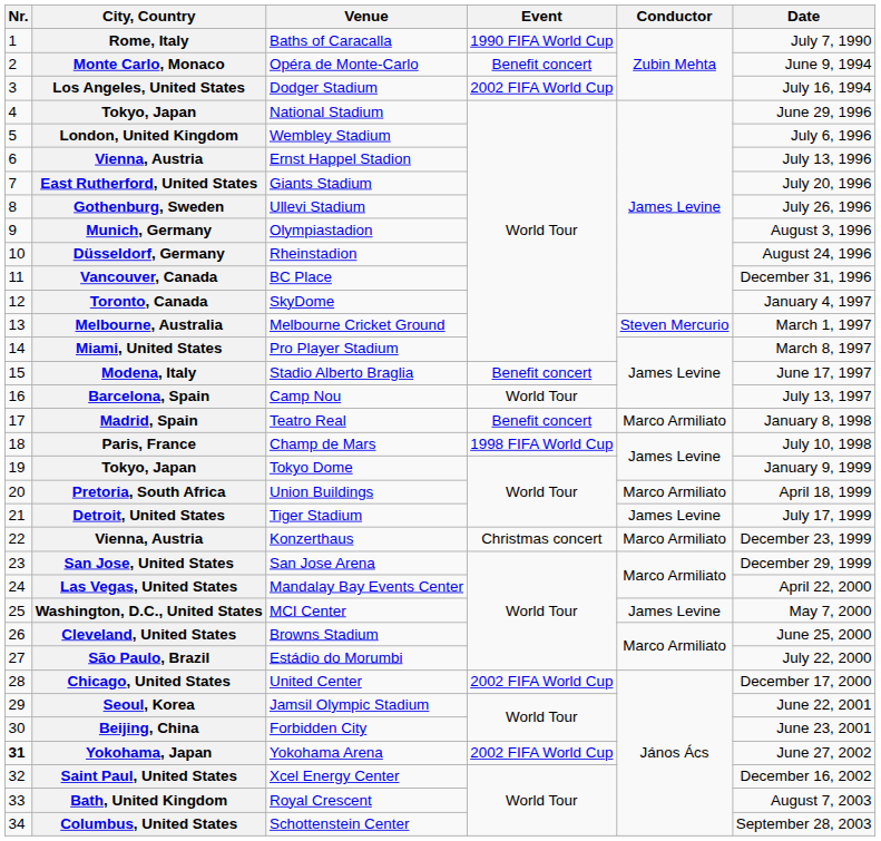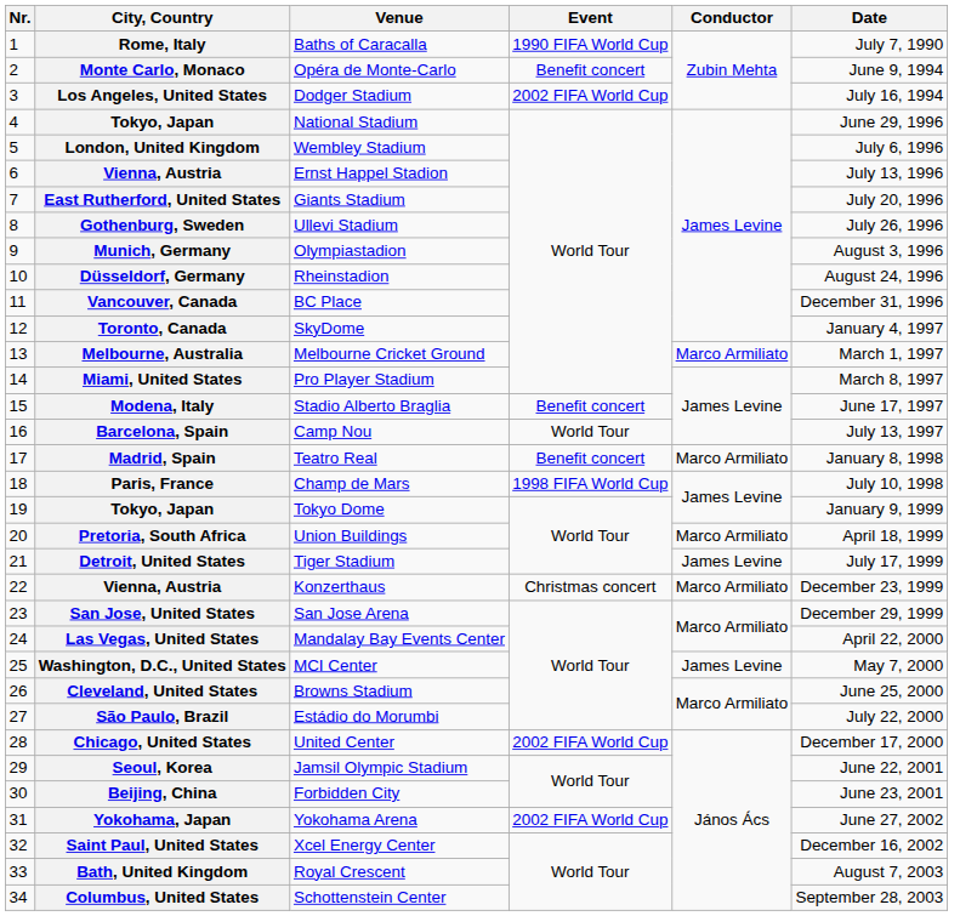Melbourne, Australia | Conductor: Steven Mercurio -> Marco Armiliato
Yokohama, Japan | Nr.: bold -> normal
